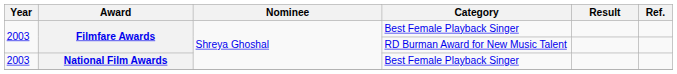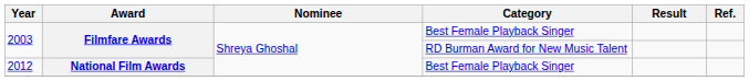National Film Awards | Year: 2003 -> 2012
